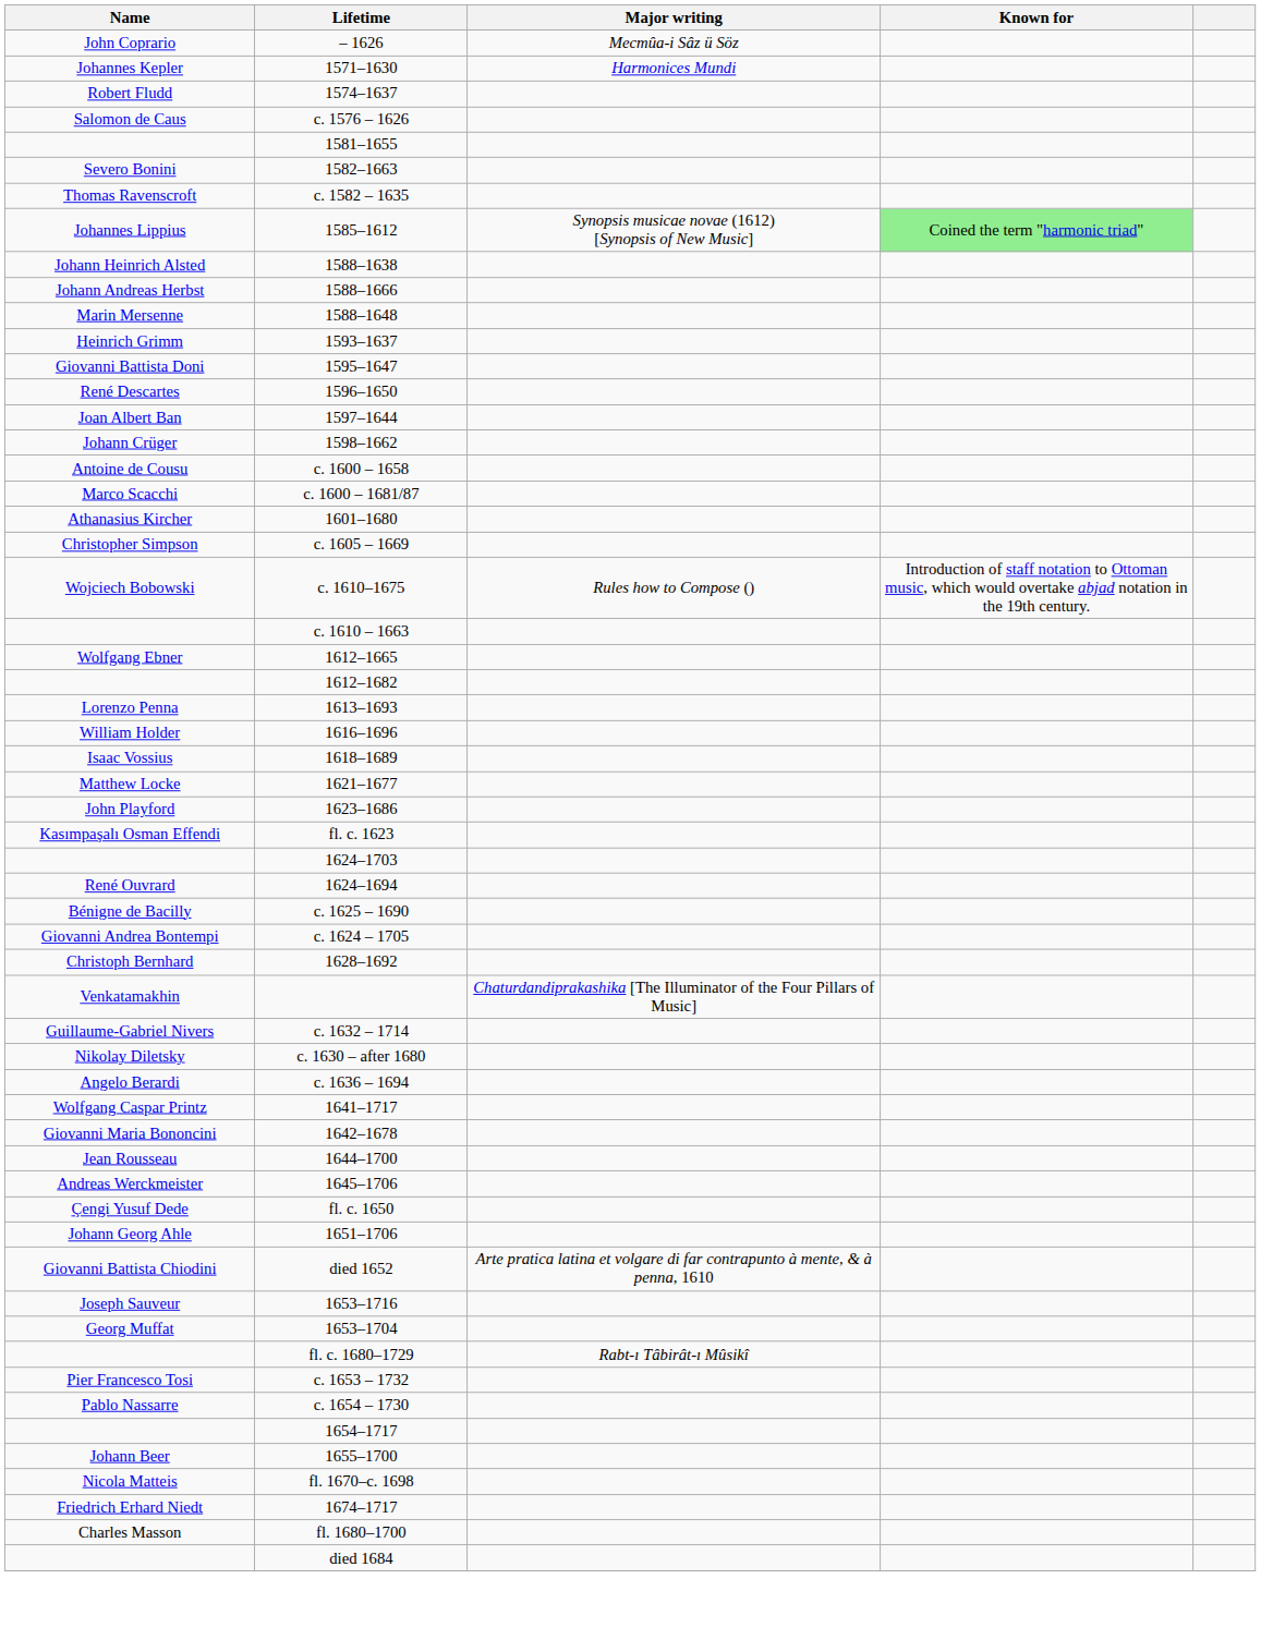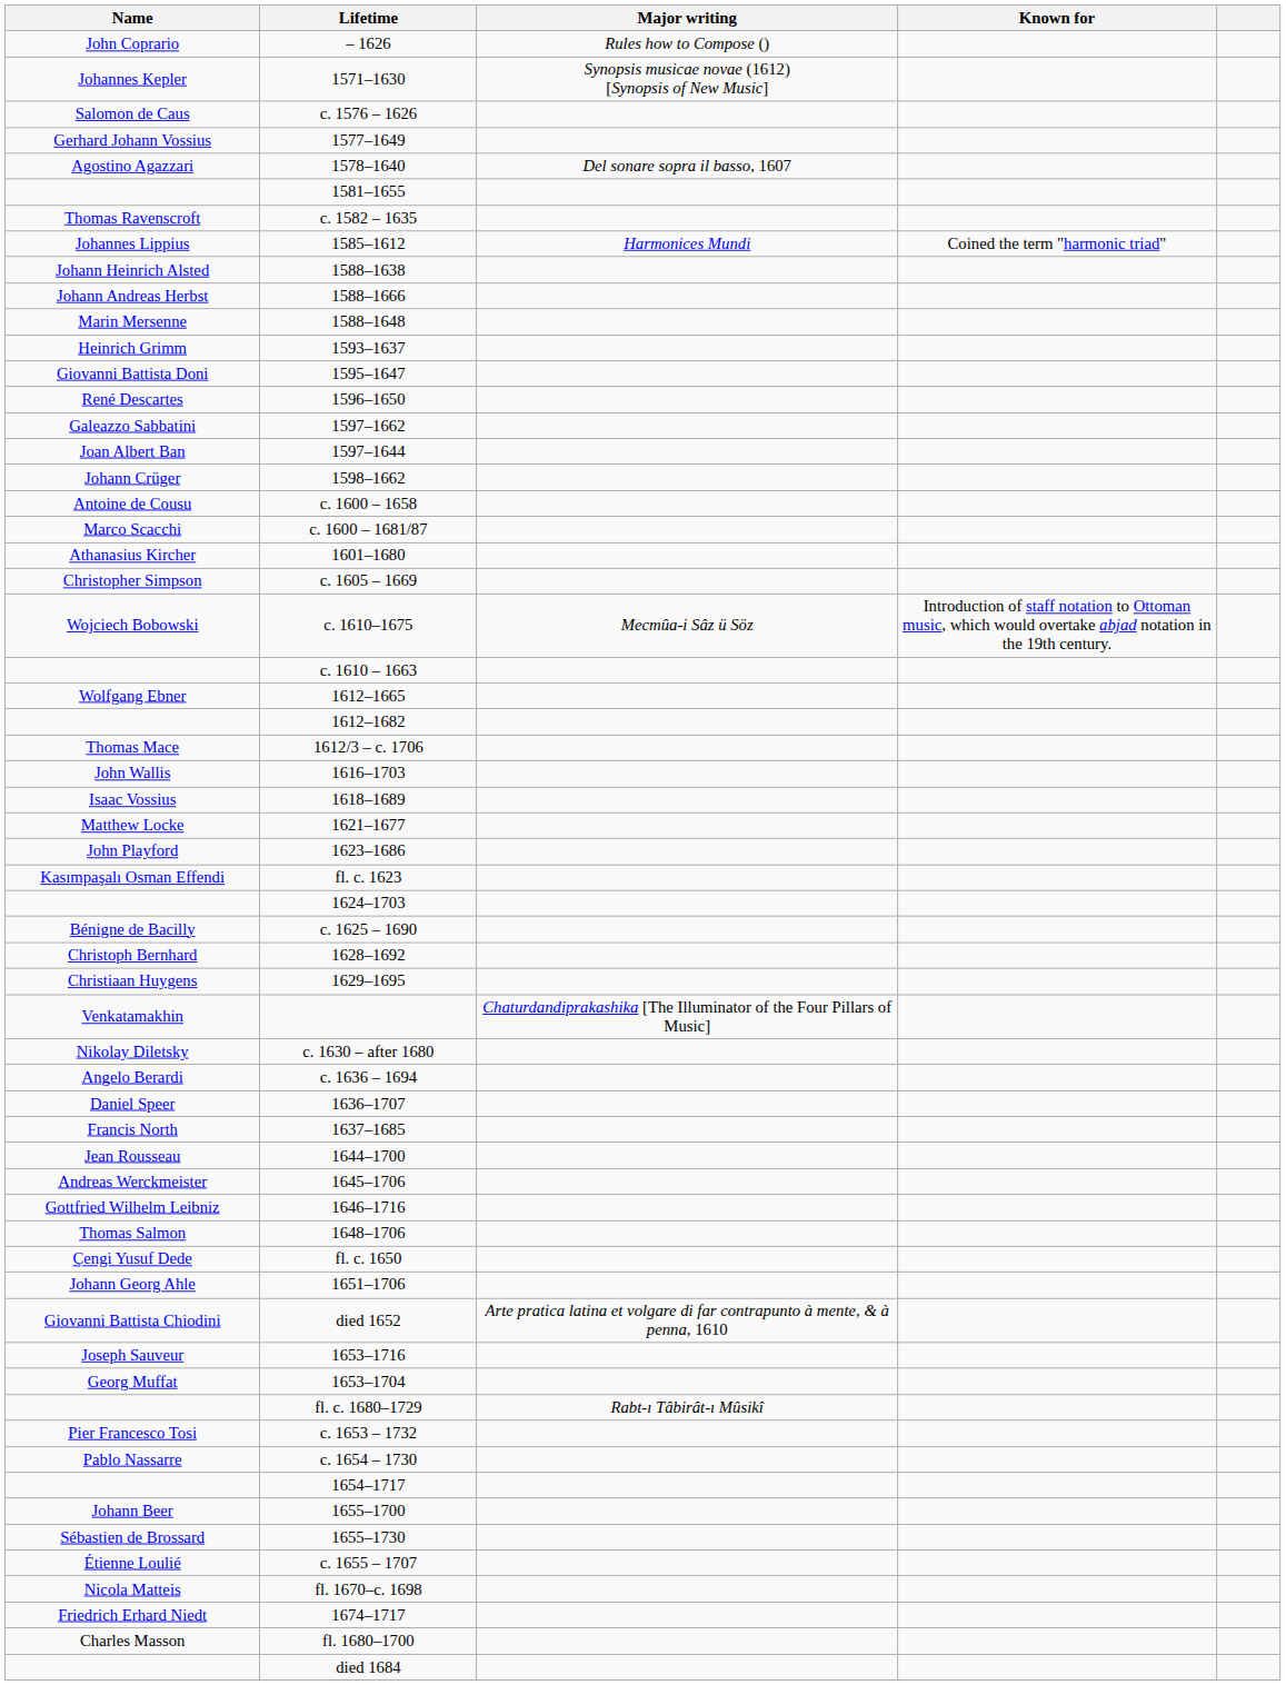John Coprario | Major writing: Mecmûa-i Sâz ü Söz -> Rules how to Compose ()
Johannes Kepler | Major writing: Harmonices Mundi -> Synopsis musicae novae (1612) [Synopsis of New Music]
- row: Robert Fludd | 1574–1637
+ row: Gerhard Johann Vossius | 1577–1649
+ row: Agostino Agazzari | 1578–1640 | Del sonare sopra il basso, 1607
- row: Severo Bonini | 1582–1663
Johannes Lippius | Major writing: Synopsis musicae novae (1612) [Synopsis of New Music] -> Harmonices Mundi
Johannes Lippius | Known for: lightgreen background -> no background
+ row: Galeazzo Sabbatini | 1597–1662
Wojciech Bobowski | Major writing: Rules how to Compose () -> Mecmûa-i Sâz ü Söz
+ row: Thomas Mace | 1612/3 – c. 1706
- row: Lorenzo Penna | 1613–1693
- row: William Holder | 1616–1696
+ row: John Wallis | 1616–1703
- row: René Ouvrard | 1624–1694
- row: Giovanni Andrea Bontempi | c. 1624 – 1705
+ row: Christiaan Huygens | 1629–1695
- row: Guillaume-Gabriel Nivers | c. 1632 – 1714
+ row: Daniel Speer | 1636–1707
+ row: Francis North | 1637–1685
- row: Wolfgang Caspar Printz | 1641–1717
- row: Giovanni Maria Bononcini | 1642–1678
+ row: Gottfried Wilhelm Leibniz | 1646–1716
+ row: Thomas Salmon | 1648–1706
+ row: Sébastien de Brossard | 1655–1730
+ row: Étienne Loulié | c. 1655 – 1707
